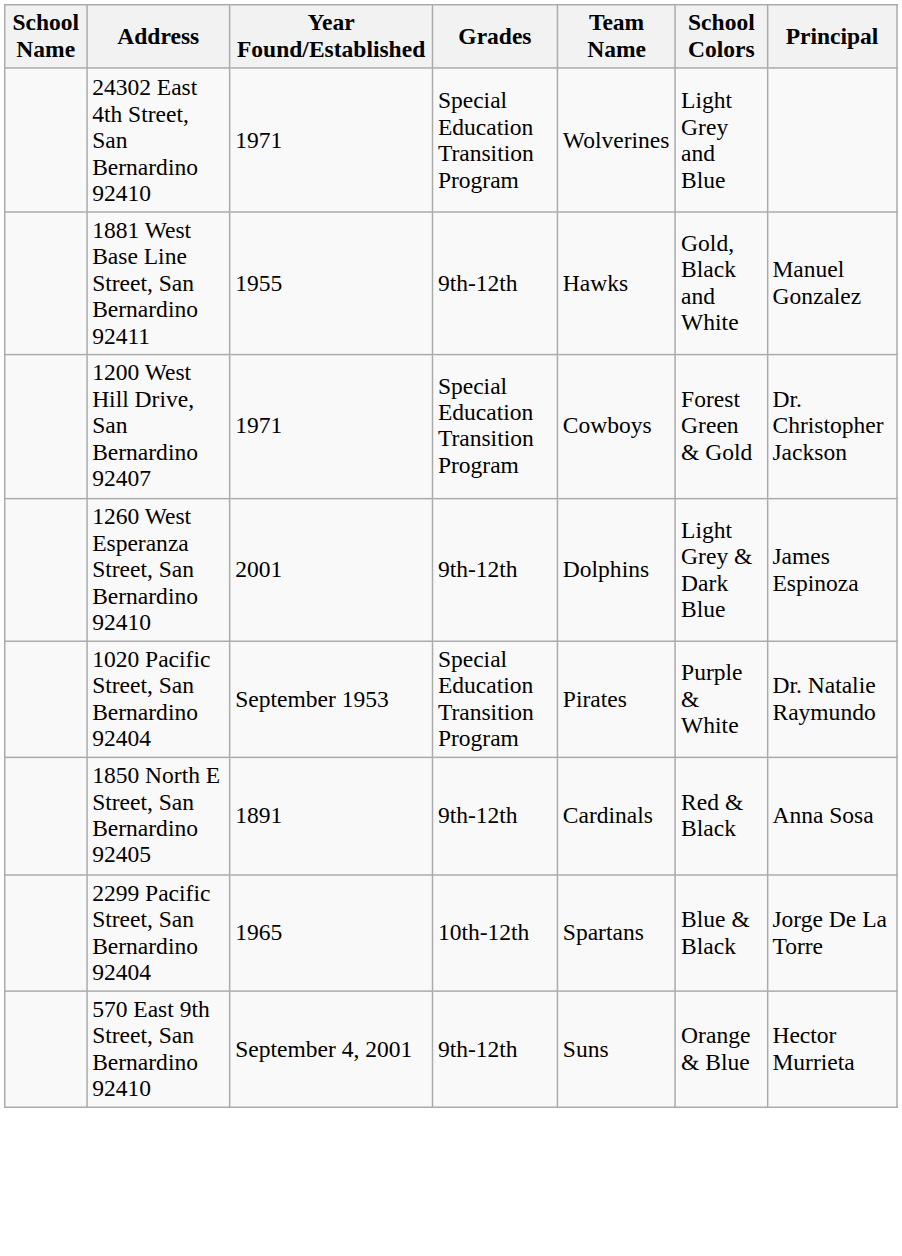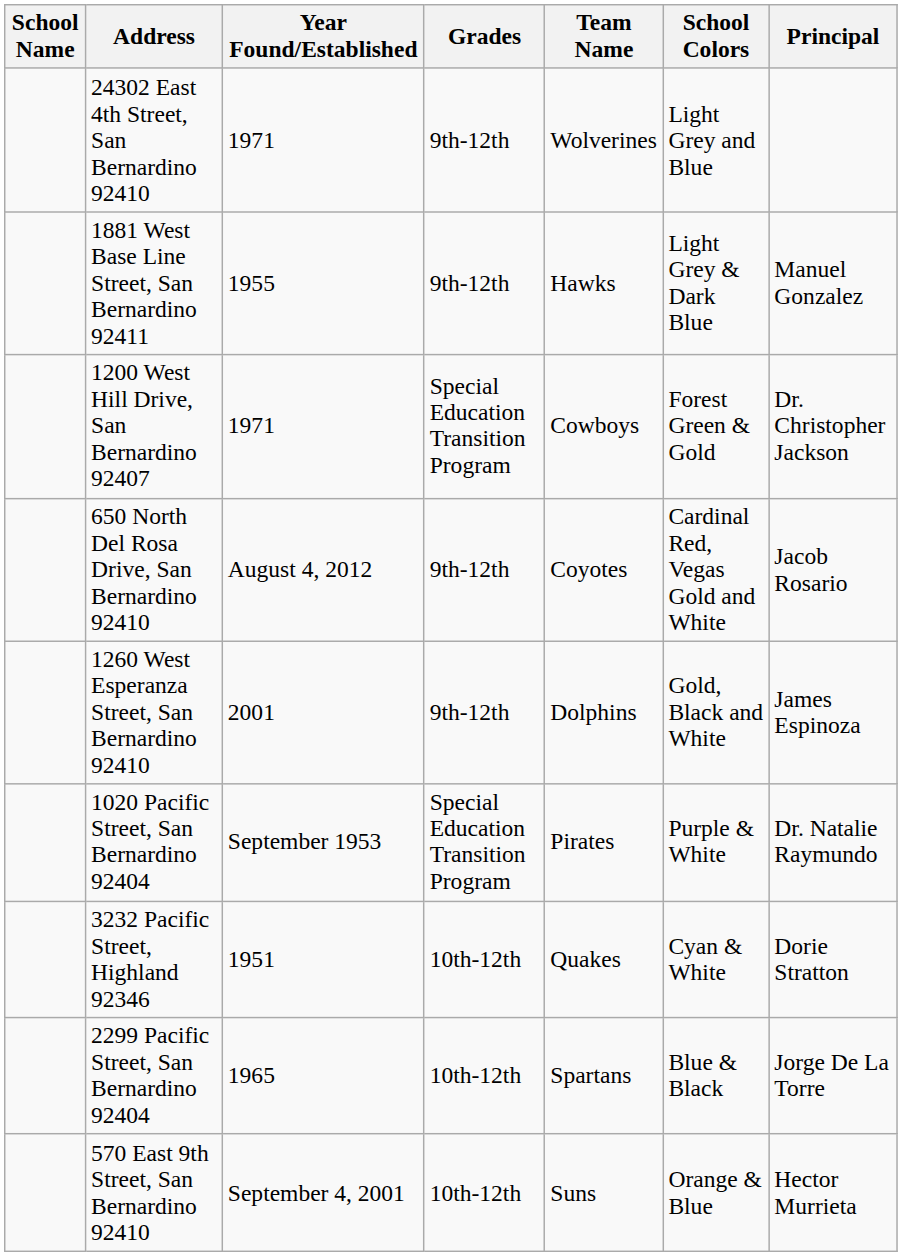24302 East 4th Street, San Bernardino 92410 | Grades: Special Education Transition Program -> 9th-12th
1881 West Base Line Street, San Bernardino 92411 | School Colors: Gold, Black and White -> Light Grey & Dark Blue
+ row: 650 North Del Rosa Drive, San Bernardino 92410 | August 4, 2012 | 9th-12th | Coyotes | Cardinal Red, Vegas Gold and White | Jacob Rosario
1260 West Esperanza Street, San Bernardino 92410 | School Colors: Light Grey & Dark Blue -> Gold, Black and White
+ row: 3232 Pacific Street, Highland 92346 | 1951 | 10th-12th | Quakes | Cyan & White | Dorie Stratton
- row: 1850 North E Street, San Bernardino 92405 | 1891 | 9th-12th | Cardinals | Red & Black | Anna Sosa
570 East 9th Street, San Bernardino 92410 | Grades: 9th-12th -> 10th-12th
